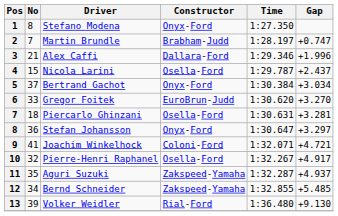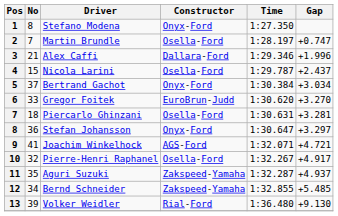Martin Brundle | Constructor: Brabham-Judd -> Osella-Ford
Joachim Winkelhock | Constructor: Coloni-Ford -> AGS-Ford
